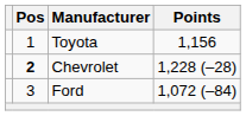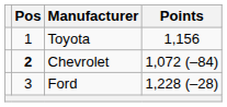Chevrolet | Points: 1,228 (–28) -> 1,072 (–84)
Ford | Points: 1,072 (–84) -> 1,228 (–28)
